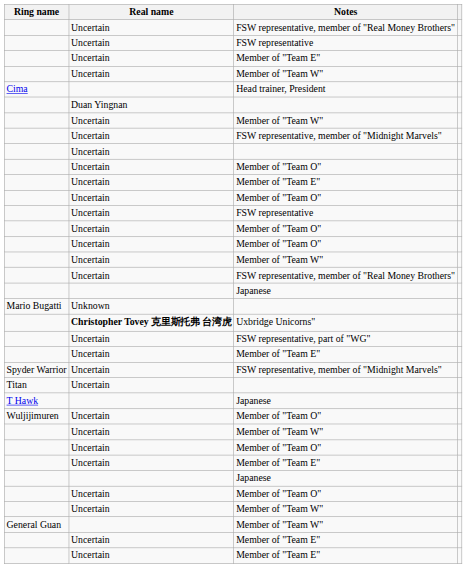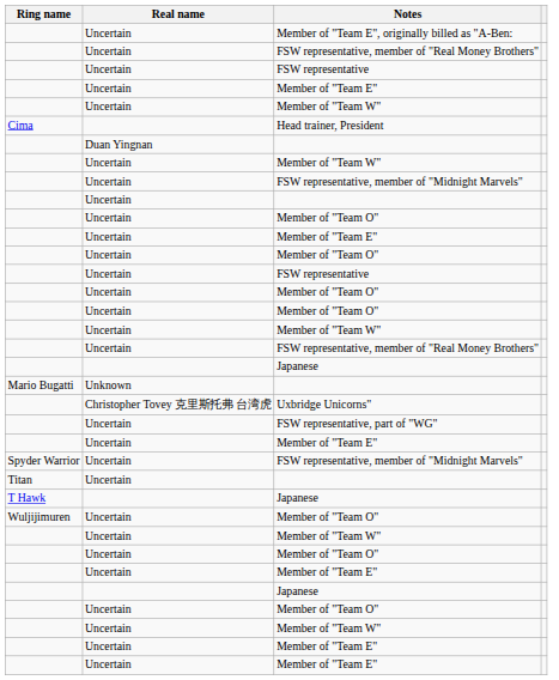+ row: Uncertain | Member of "Team E", originally billed as "A-Ben:
Uxbridge Unicorns" | Real name: bold -> normal
- row: General Guan | Member of "Team W"
